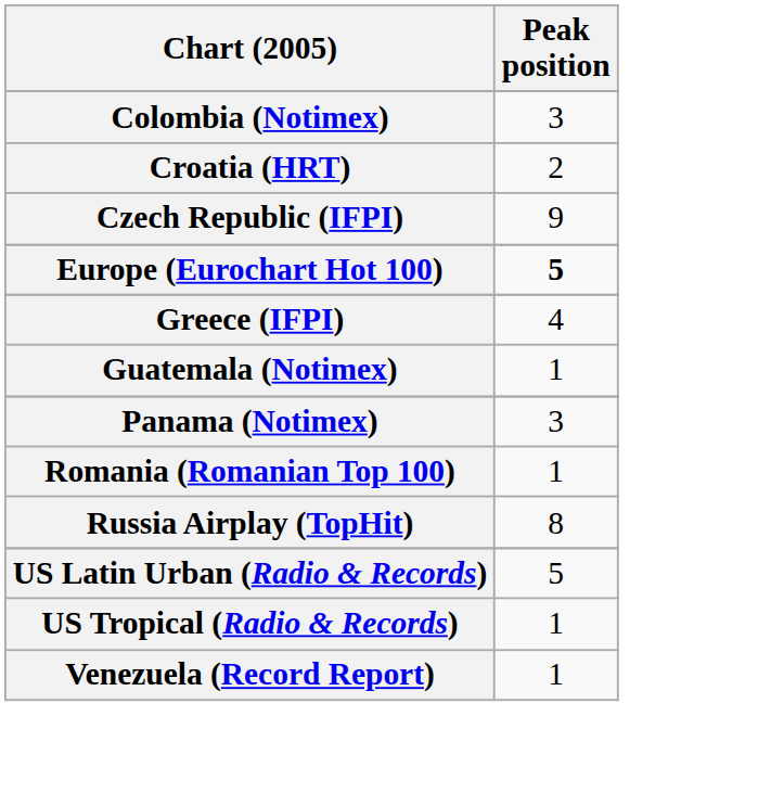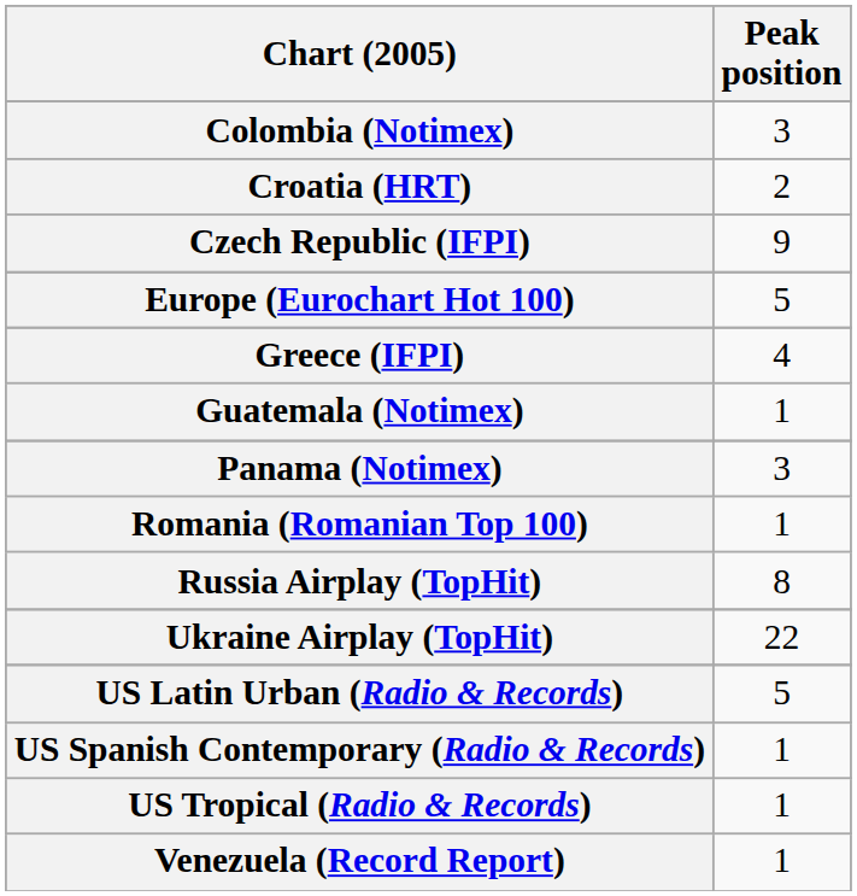Europe (Eurochart Hot 100) | Peak position: bold -> normal
+ row: Ukraine Airplay (TopHit) | 22
+ row: US Spanish Contemporary (Radio & Records) | 1
